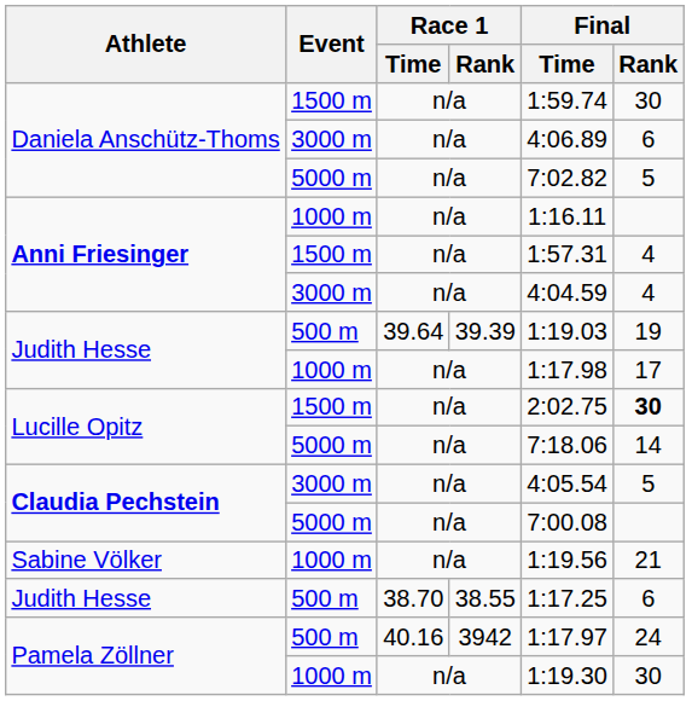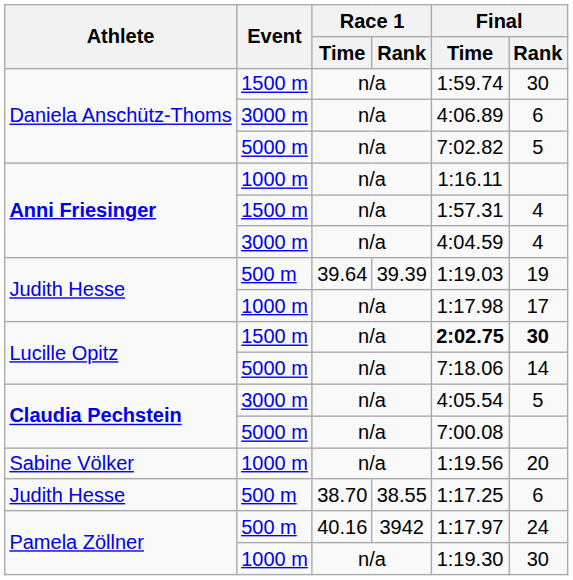Lucille Opitz / 1500 m | Final / Time: normal -> bold
Sabine Völker | Final / Rank: 21 -> 20
